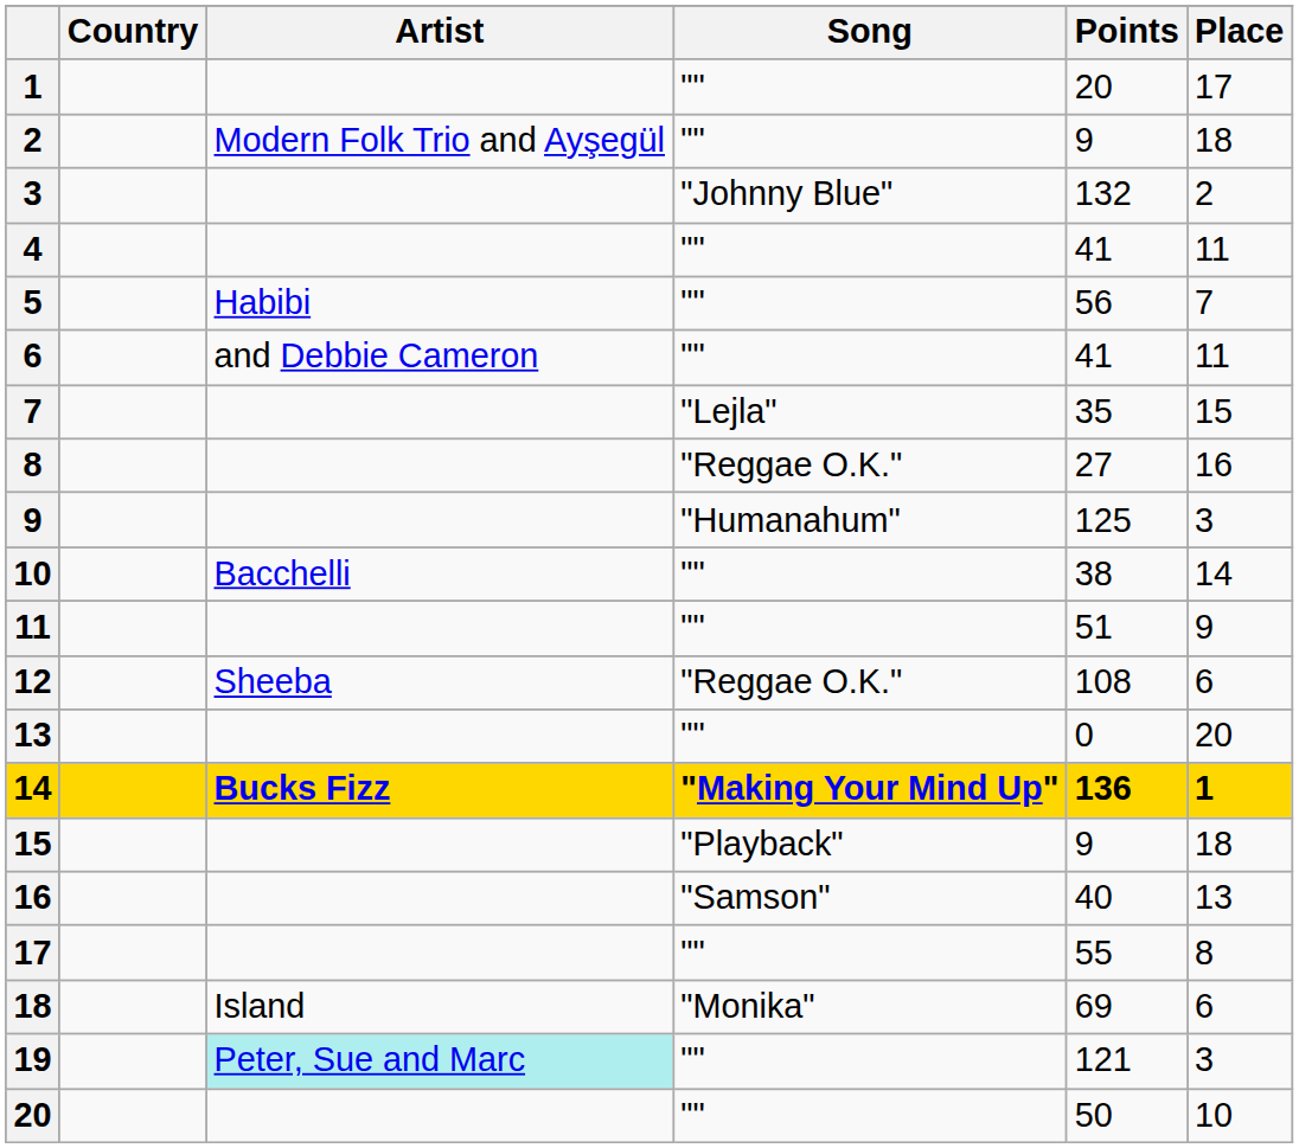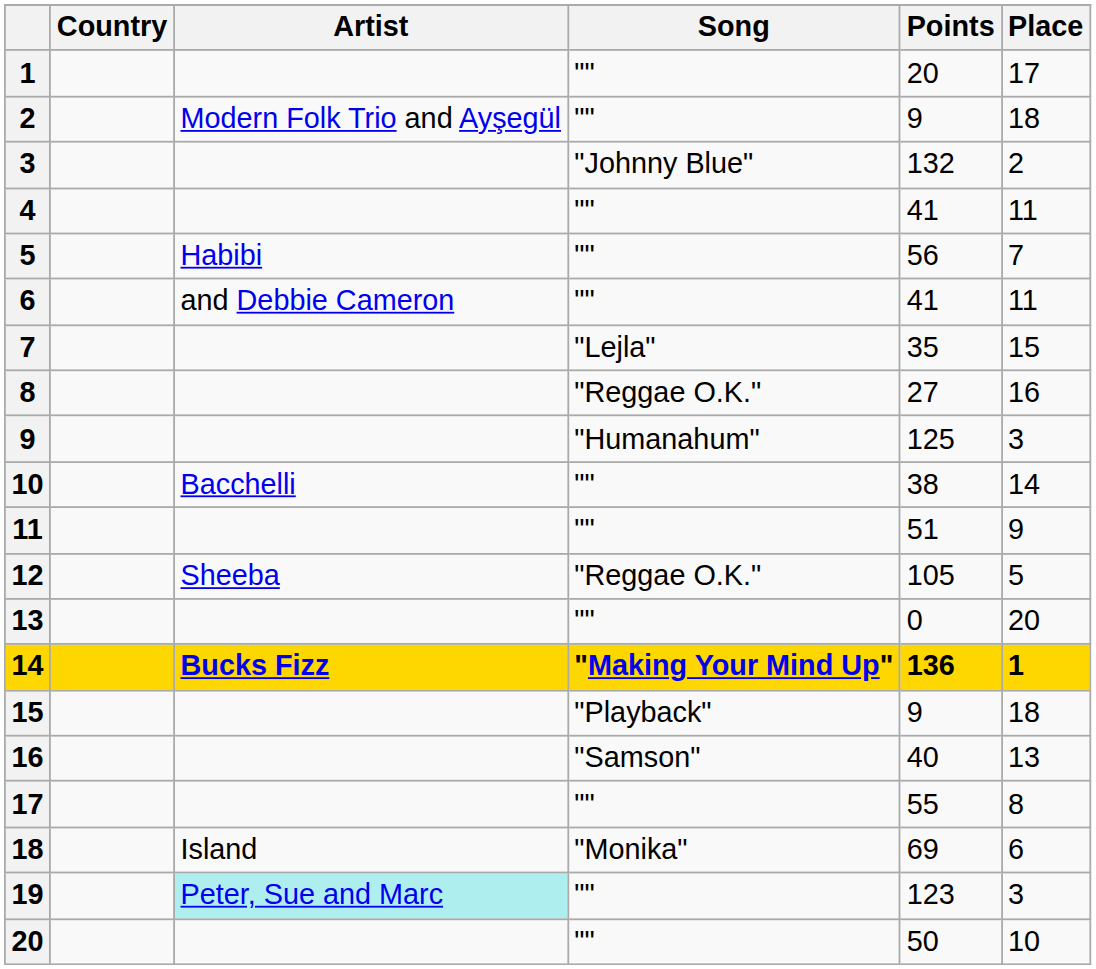12 | Points: 108 -> 105
12 | Place: 6 -> 5
19 | Points: 121 -> 123
